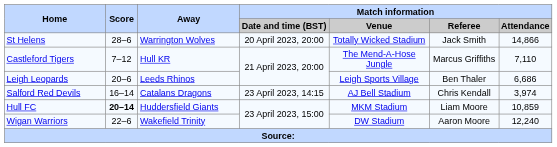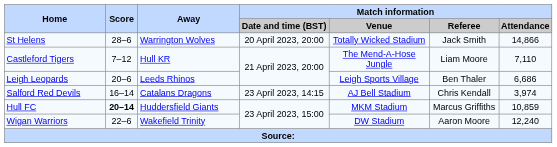Castleford Tigers | Match information / Referee: Marcus Griffiths -> Liam Moore
Hull FC | Match information / Referee: Liam Moore -> Marcus Griffiths
